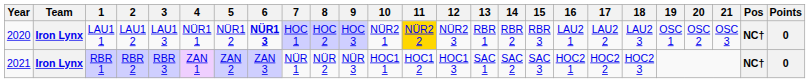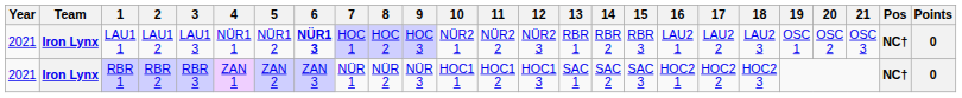LAU1 1 | Year: 2020 -> 2021
LAU1 1 | 11: gold background -> no background
